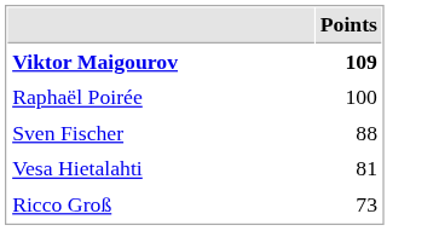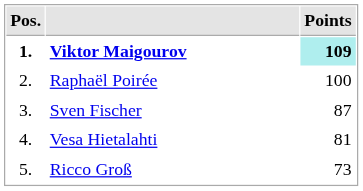+ column: Pos. | 1. | 2. | 3. | 4. | 5.
Viktor Maigourov | Points: no background -> paleturquoise background
Sven Fischer | Points: 88 -> 87
